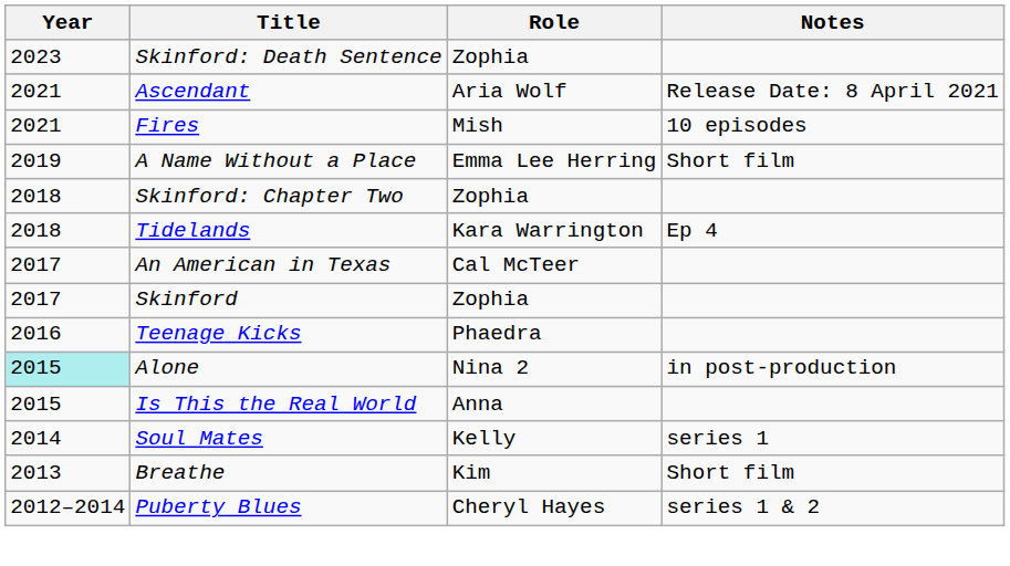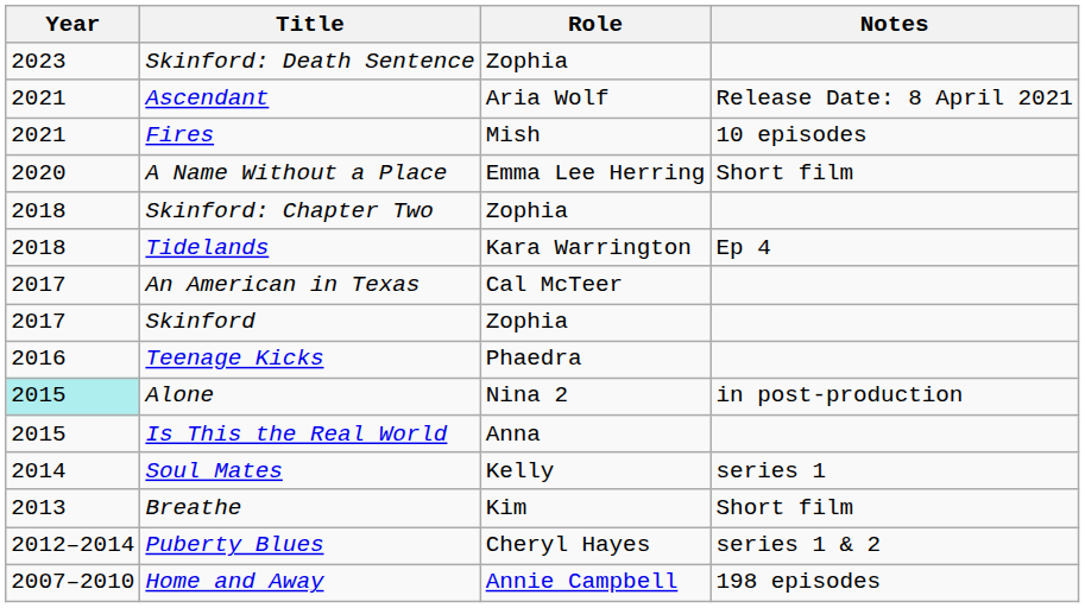A Name Without a Place | Year: 2019 -> 2020
+ row: 2007–2010 | Home and Away | Annie Campbell | 198 episodes
